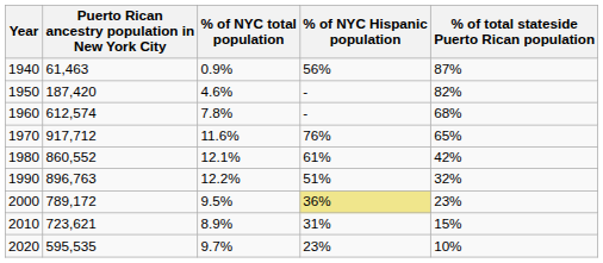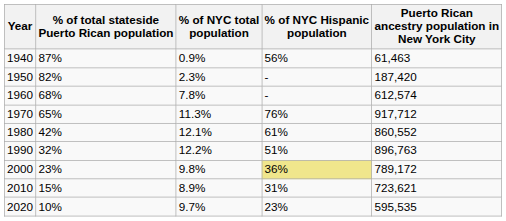columns swapped: Puerto Rican ancestry population in New York City <-> % of total stateside Puerto Rican population
1950 | % of NYC total population: 4.6% -> 2.3%
1970 | % of NYC total population: 11.6% -> 11.3%
2000 | % of NYC total population: 9.5% -> 9.8%
